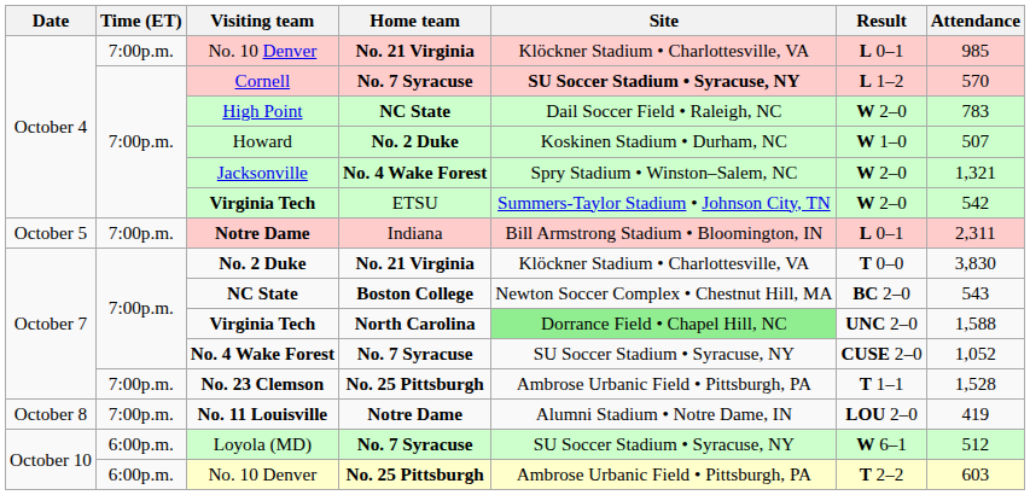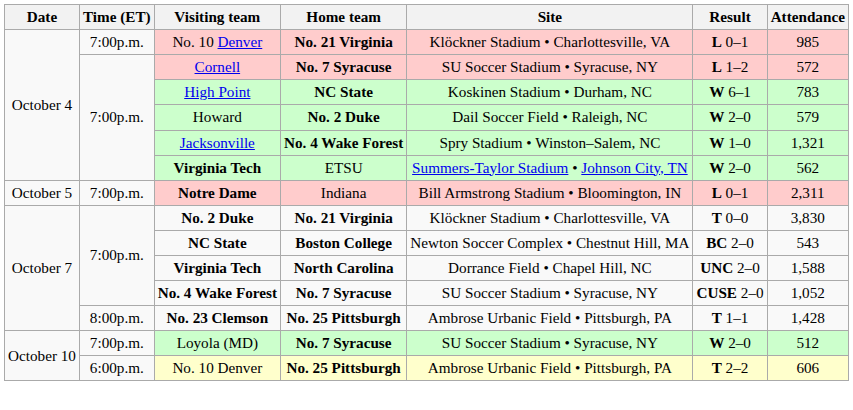Cornell | Site: bold -> normal
Cornell | Attendance: 570 -> 572
High Point | Site: Dail Soccer Field • Raleigh, NC -> Koskinen Stadium • Durham, NC
High Point | Result: W 2–0 -> W 6–1
Howard | Site: Koskinen Stadium • Durham, NC -> Dail Soccer Field • Raleigh, NC
Howard | Result: W 1–0 -> W 2–0
Howard | Attendance: 507 -> 579
Jacksonville | Result: W 2–0 -> W 1–0
Virginia Tech / ETSU | Attendance: 542 -> 562
Virginia Tech / North Carolina | Site: lightgreen background -> no background
No. 23 Clemson | Time (ET): 7:00p.m. -> 8:00p.m.
No. 23 Clemson | Attendance: 1,528 -> 1,428
- row: October 8 | 7:00p.m. | No. 11 Louisville | Notre Dame | Alumni Stadium • Notre Dame, IN | LOU 2–0 | 419
Loyola (MD) | Time (ET): 6:00p.m. -> 7:00p.m.
Loyola (MD) | Result: W 6–1 -> W 2–0
No. 10 Denver / No. 25 Pittsburgh | Attendance: 603 -> 606
